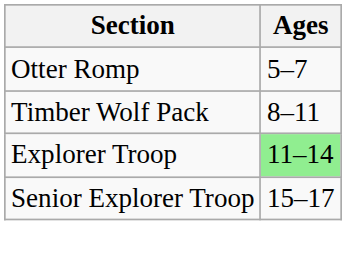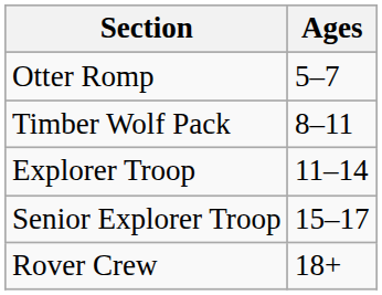Explorer Troop | Ages: lightgreen background -> no background
+ row: Rover Crew | 18+
